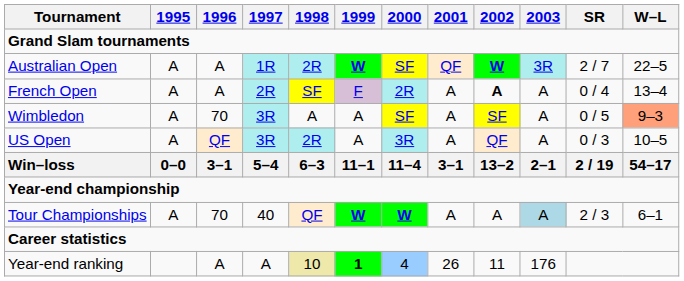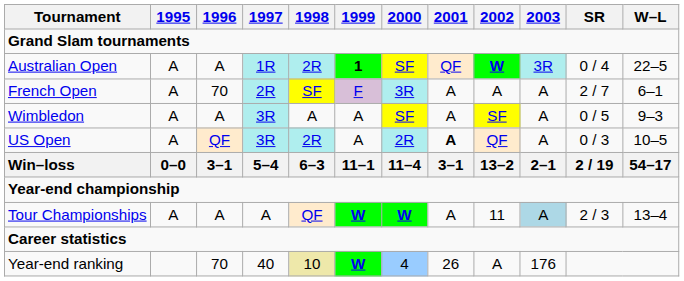Australian Open | 1999: W -> 1
Australian Open | SR: 2 / 7 -> 0 / 4
French Open | 1996: A -> 70
French Open | 2000: 2R -> 3R
French Open | 2002: bold -> normal
French Open | SR: 0 / 4 -> 2 / 7
French Open | W–L: 13–4 -> 6–1
Wimbledon | 1996: 70 -> A
Wimbledon | W–L: lightsalmon background -> no background
US Open | 2000: 3R -> 2R
US Open | 2001: normal -> bold
Tour Championships | 1996: 70 -> A
Tour Championships | 1997: 40 -> A
Tour Championships | 2002: A -> 11
Tour Championships | W–L: 6–1 -> 13–4
Year-end ranking | 1996: A -> 70
Year-end ranking | 1997: A -> 40
Year-end ranking | 1999: 1 -> W
Year-end ranking | 2002: 11 -> A
